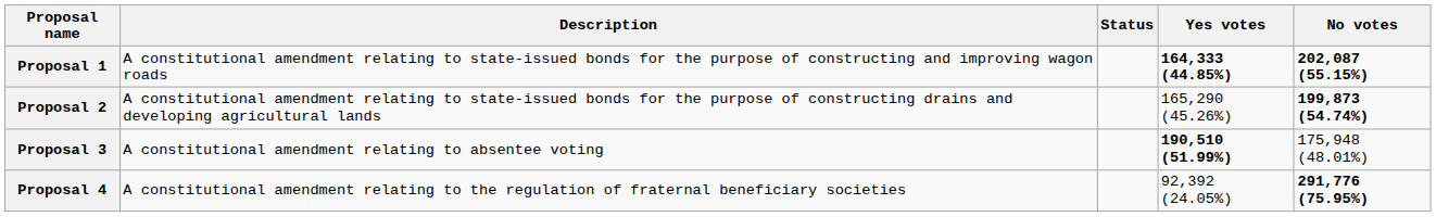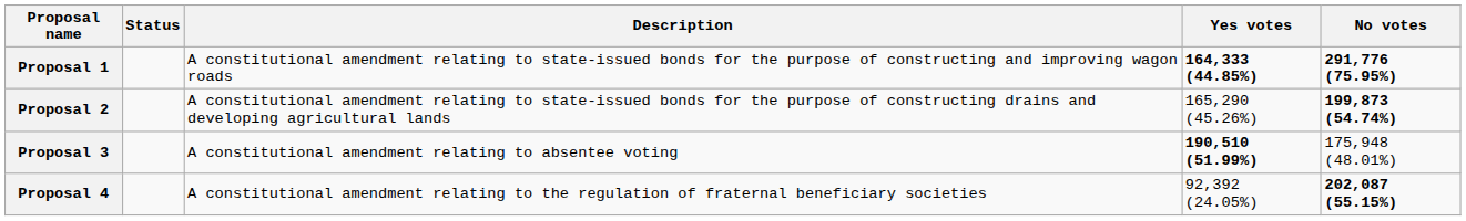columns swapped: Description <-> Status
Proposal 1 | No votes: 202,087 (55.15%) -> 291,776 (75.95%)
Proposal 4 | No votes: 291,776 (75.95%) -> 202,087 (55.15%)
